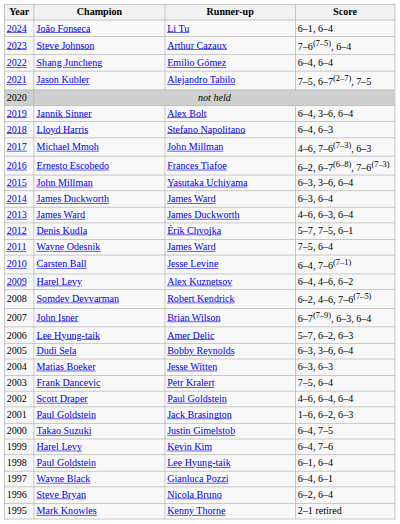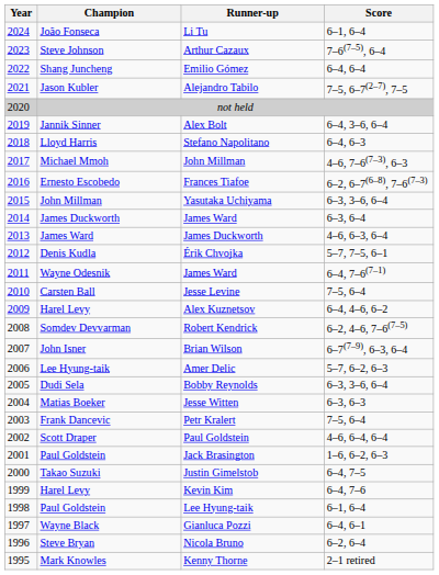Wayne Odesnik / James Ward | Score: 7–5, 6–4 -> 6–4, 7–6(7–1)
Jesse Levine | Score: 6–4, 7–6(7–1) -> 7–5, 6–4
